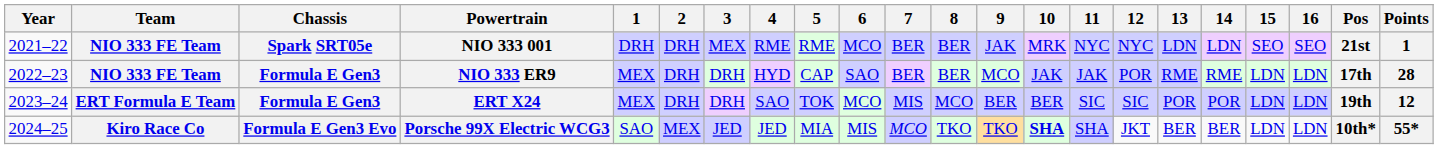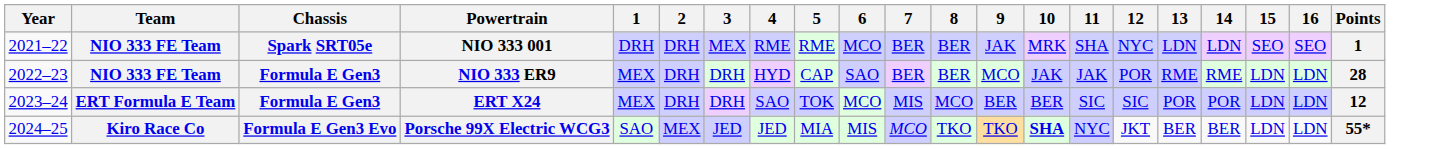- column: Pos | 21st | 17th | 19th | 10th*
NIO 333 001 | 11: NYC -> SHA
Porsche 99X Electric WCG3 | 11: SHA -> NYC
